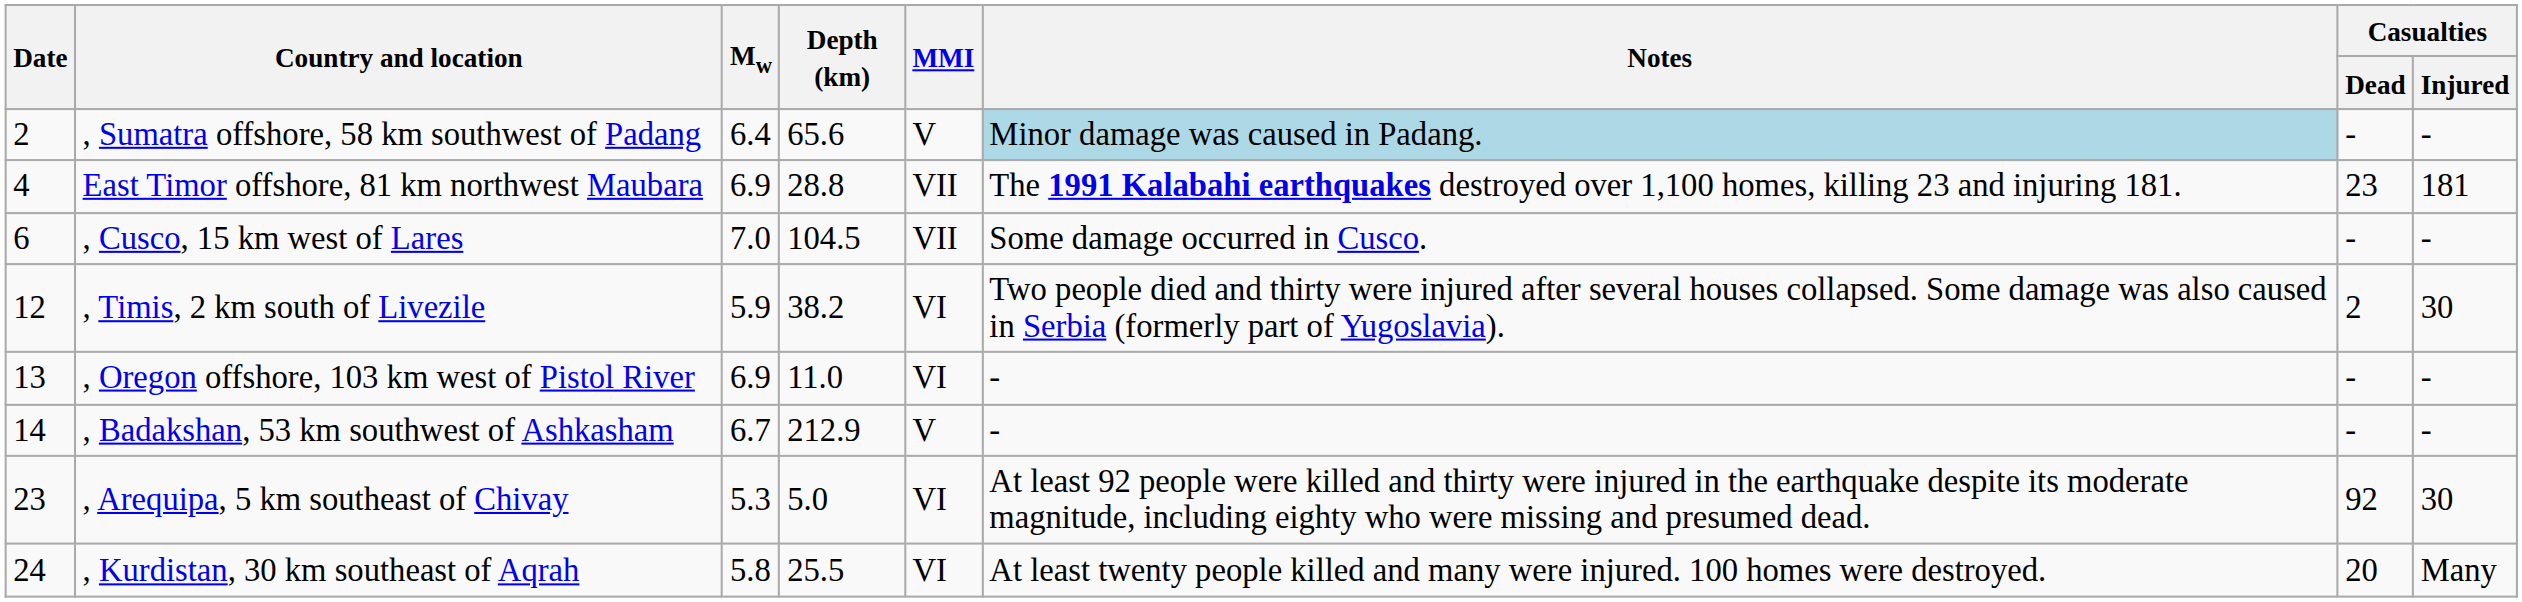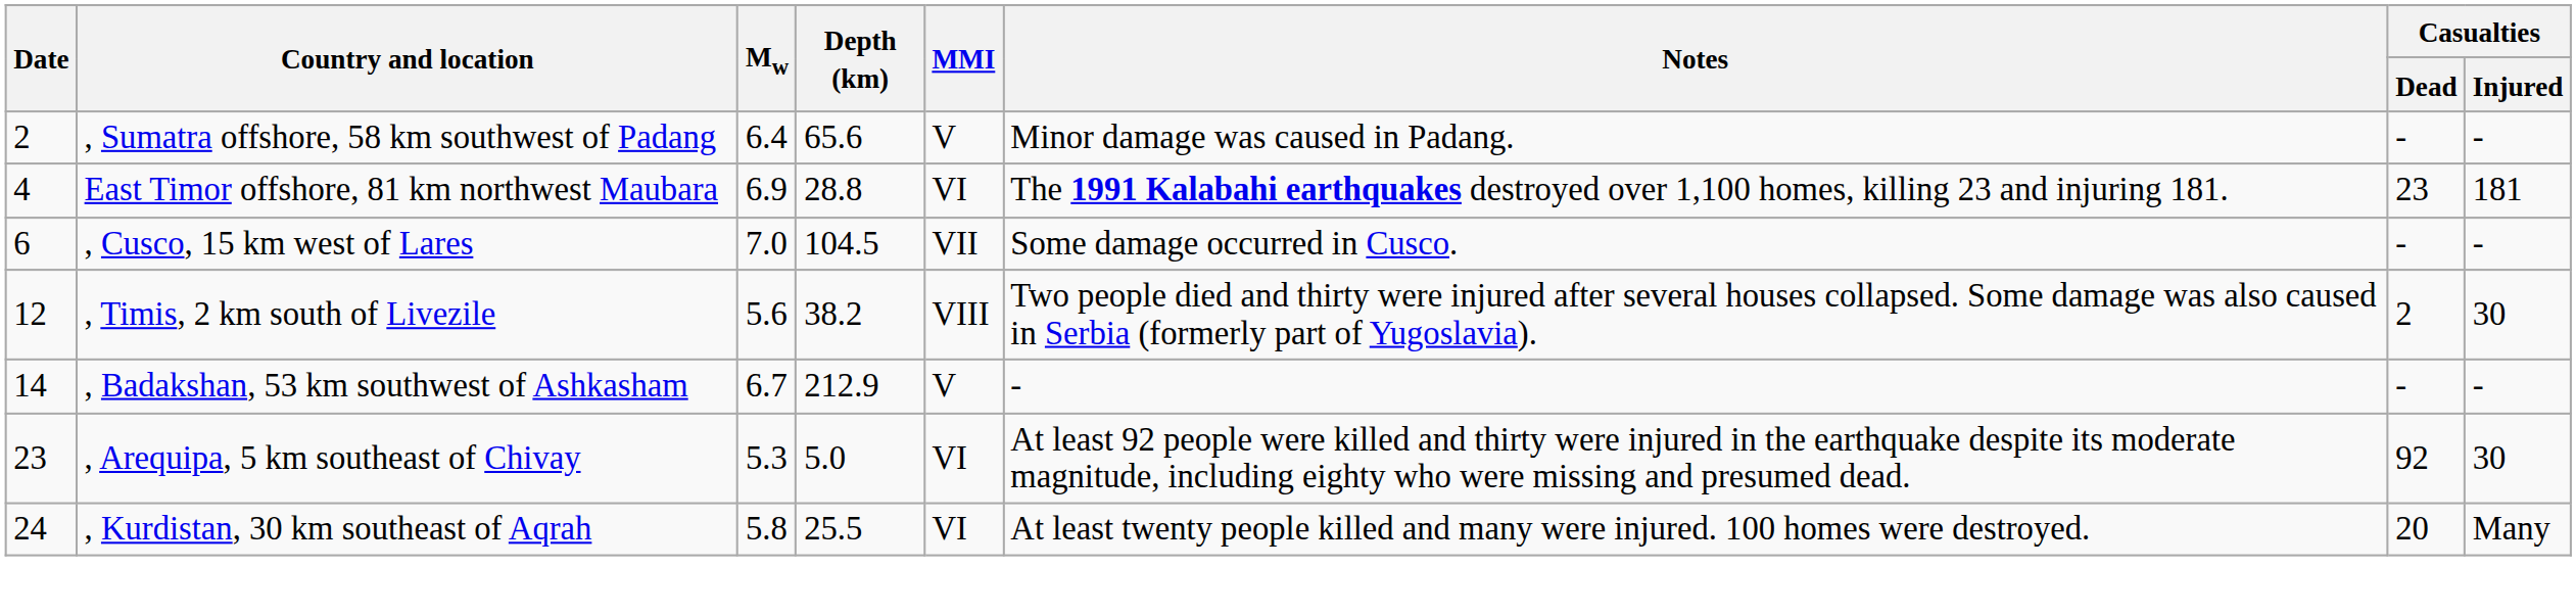, Sumatra offshore, 58 km southwest of Padang | Notes: lightblue background -> no background
East Timor offshore, 81 km northwest Maubara | MMI: VII -> VI
, Timis, 2 km south of Livezile | Mw: 5.9 -> 5.6
, Timis, 2 km south of Livezile | MMI: VI -> VIII
- row: 13 | , Oregon offshore, 103 km west of Pistol River | 6.9 | 11.0 | VI | - | - | -
